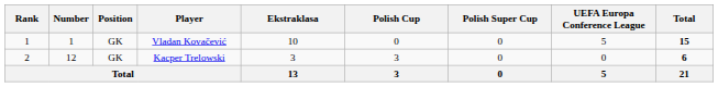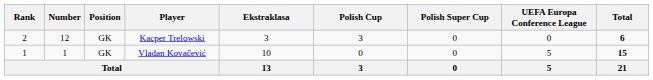rows swapped: Vladan Kovačević <-> Kacper Trelowski
